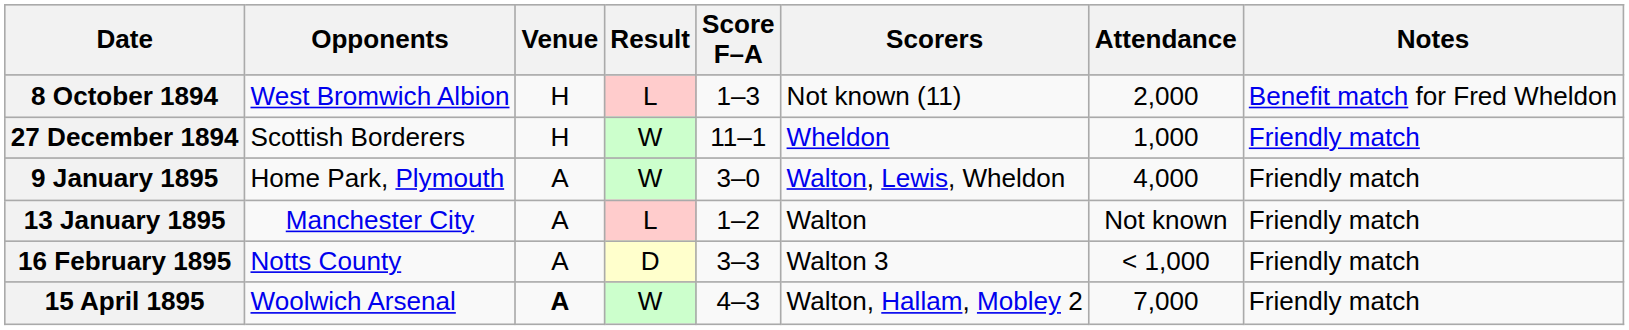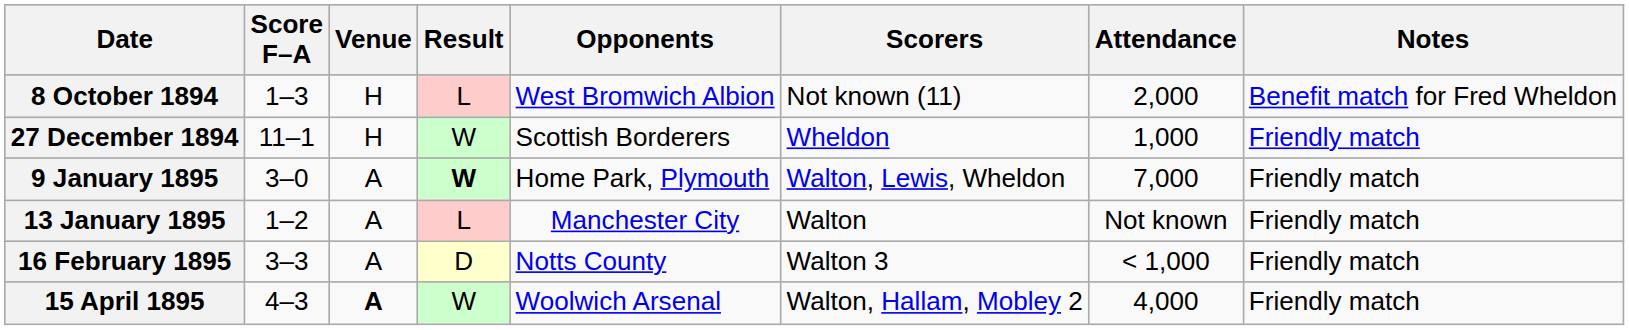columns swapped: Opponents <-> Score F–A
9 January 1895 | Result: normal -> bold
9 January 1895 | Attendance: 4,000 -> 7,000
15 April 1895 | Attendance: 7,000 -> 4,000
